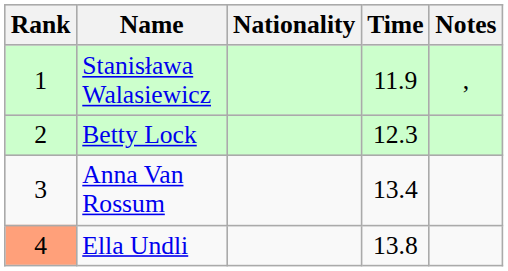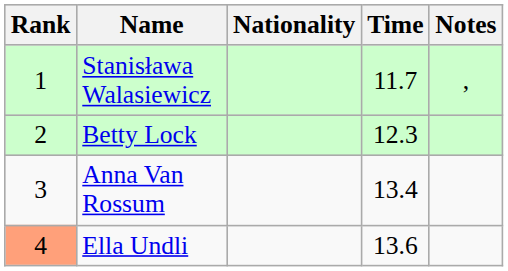Stanisława Walasiewicz | Time: 11.9 -> 11.7
Ella Undli | Time: 13.8 -> 13.6
